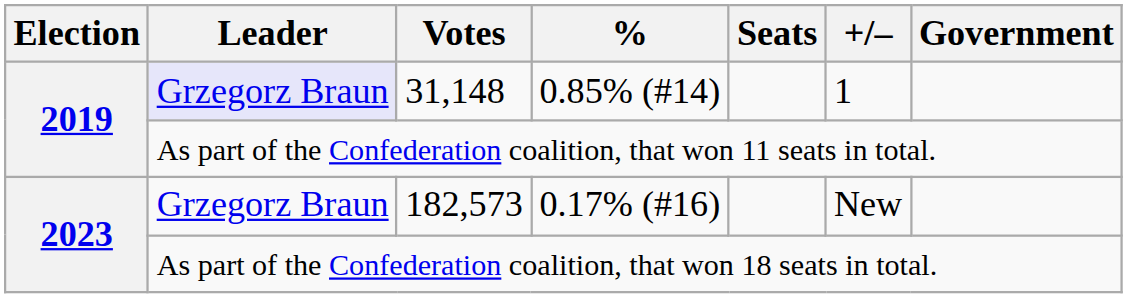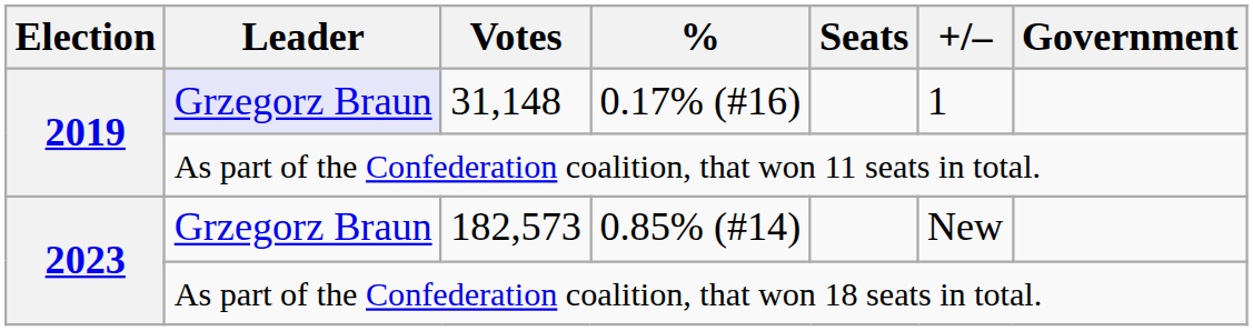31,148 | %: 0.85% (#14) -> 0.17% (#16)
182,573 | %: 0.17% (#16) -> 0.85% (#14)
